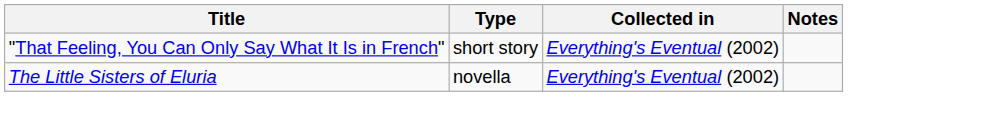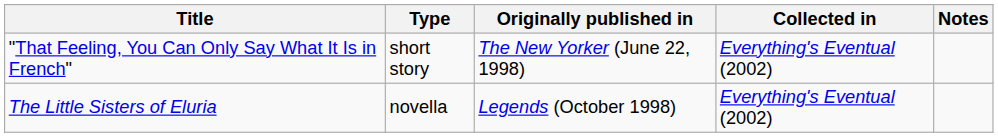+ column: Originally published in | The New Yorker (June 22, 1998) | Legends (October 1998)
